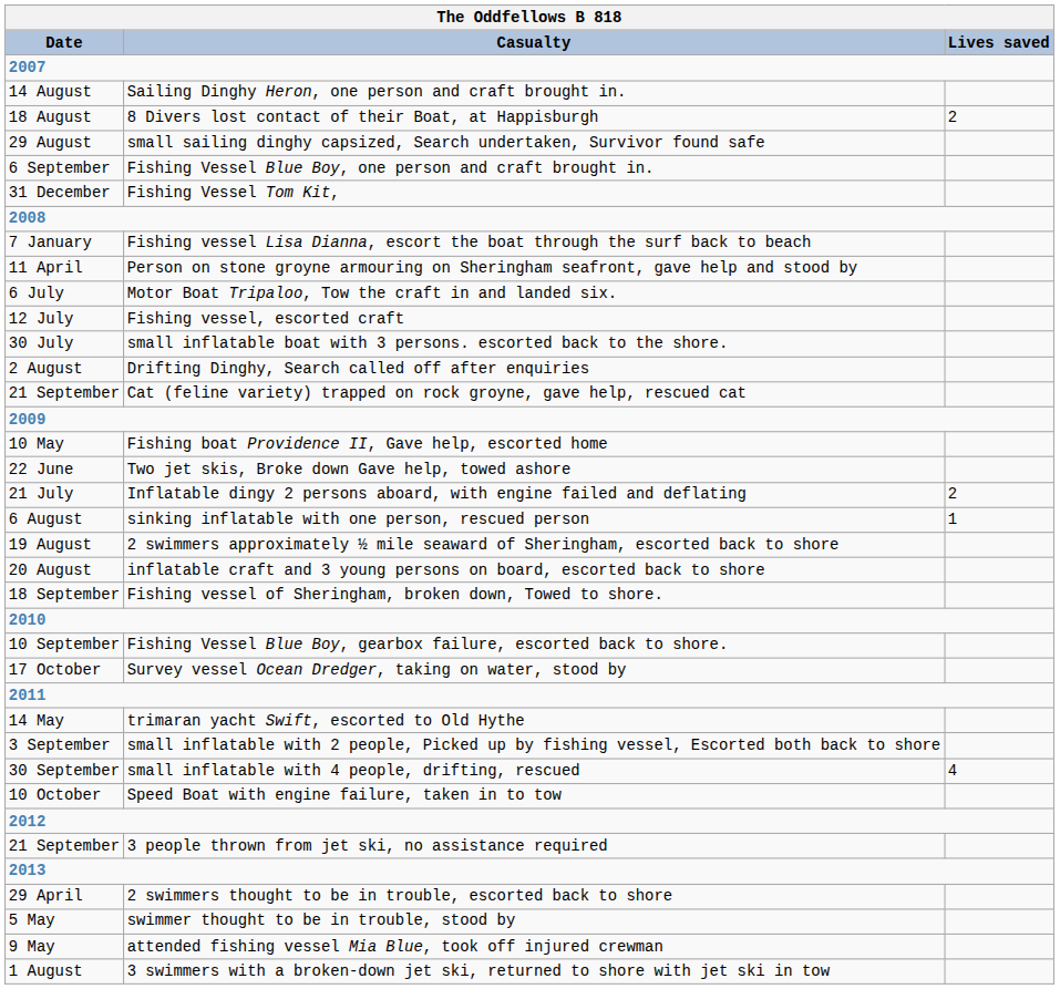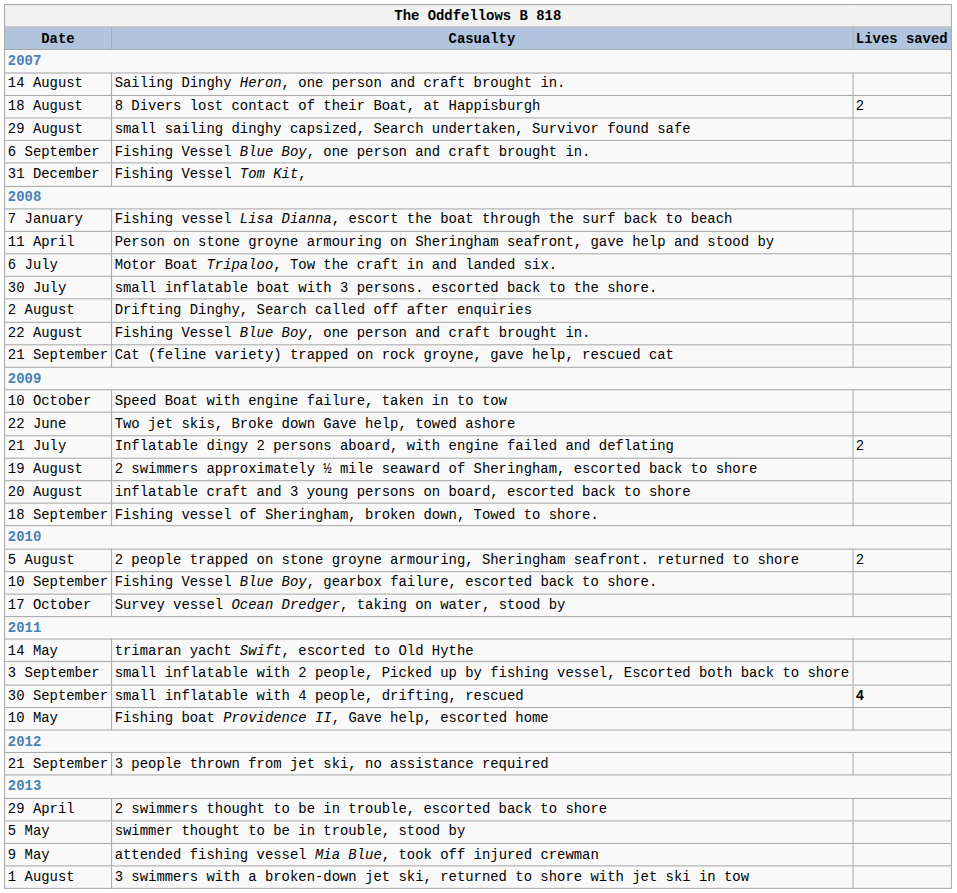- row: 12 July | Fishing vessel, escorted craft
+ row: 22 August | Fishing Vessel Blue Boy, one person and craft brought in.
rows swapped: 10 May <-> 10 October
- row: 6 August | sinking inflatable with one person, rescued person | 1
+ row: 5 August | 2 people trapped on stone groyne armouring, Sheringham seafront. returned to shore | 2
30 September | Lives saved: normal -> bold
